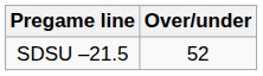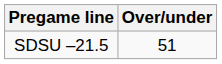SDSU –21.5 | Over/under: 52 -> 51
